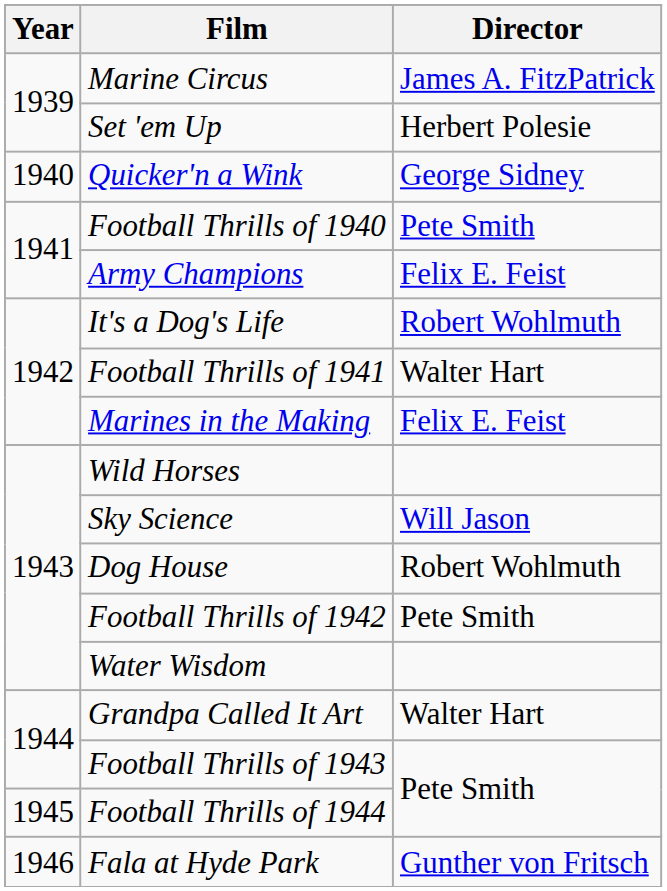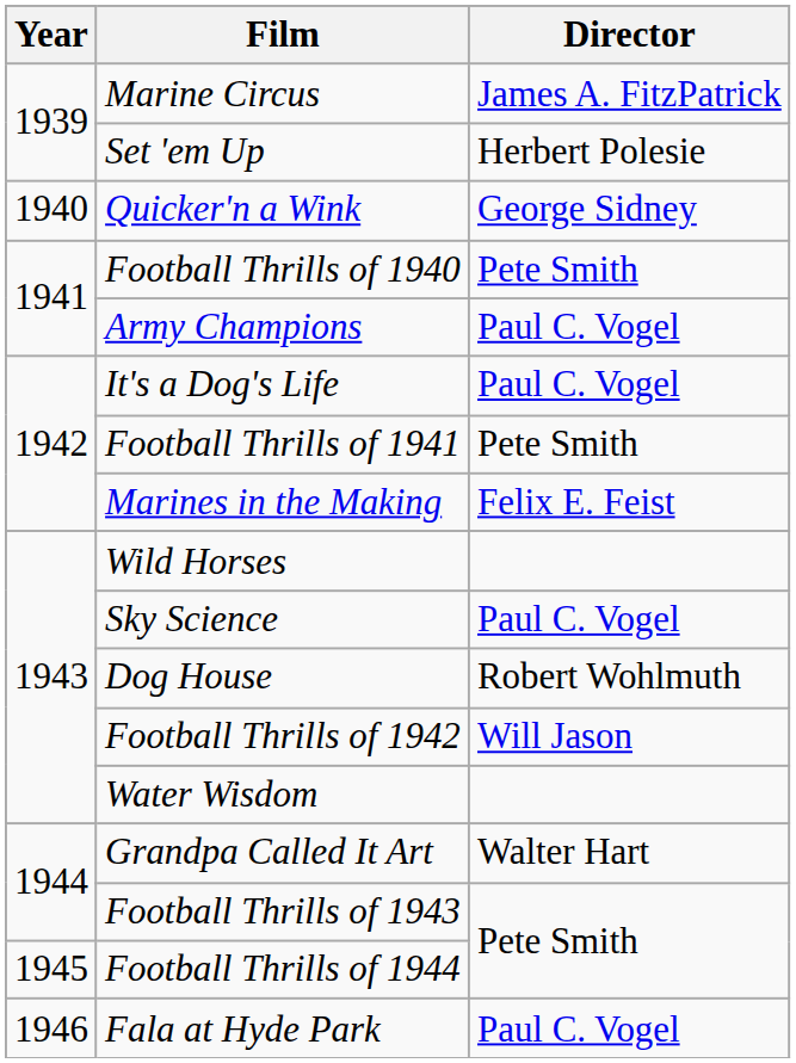Army Champions | Director: Felix E. Feist -> Paul C. Vogel
It's a Dog's Life | Director: Robert Wohlmuth -> Paul C. Vogel
Football Thrills of 1941 | Director: Walter Hart -> Pete Smith
Sky Science | Director: Will Jason -> Paul C. Vogel
Football Thrills of 1942 | Director: Pete Smith -> Will Jason
Fala at Hyde Park | Director: Gunther von Fritsch -> Paul C. Vogel
